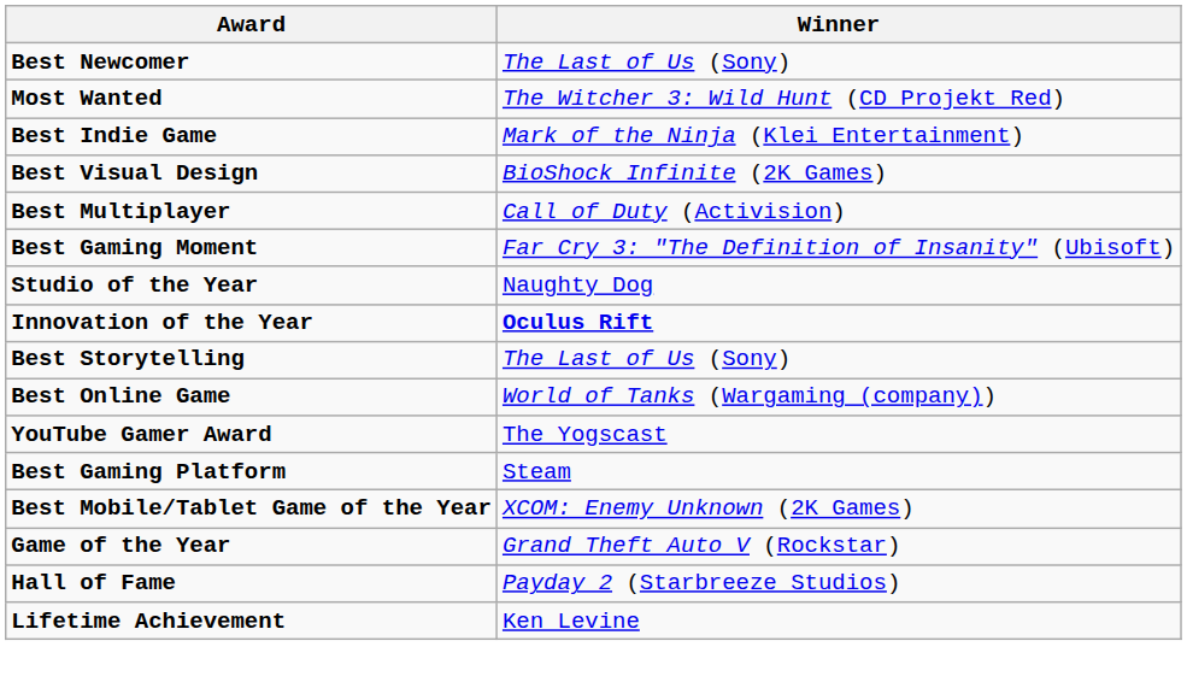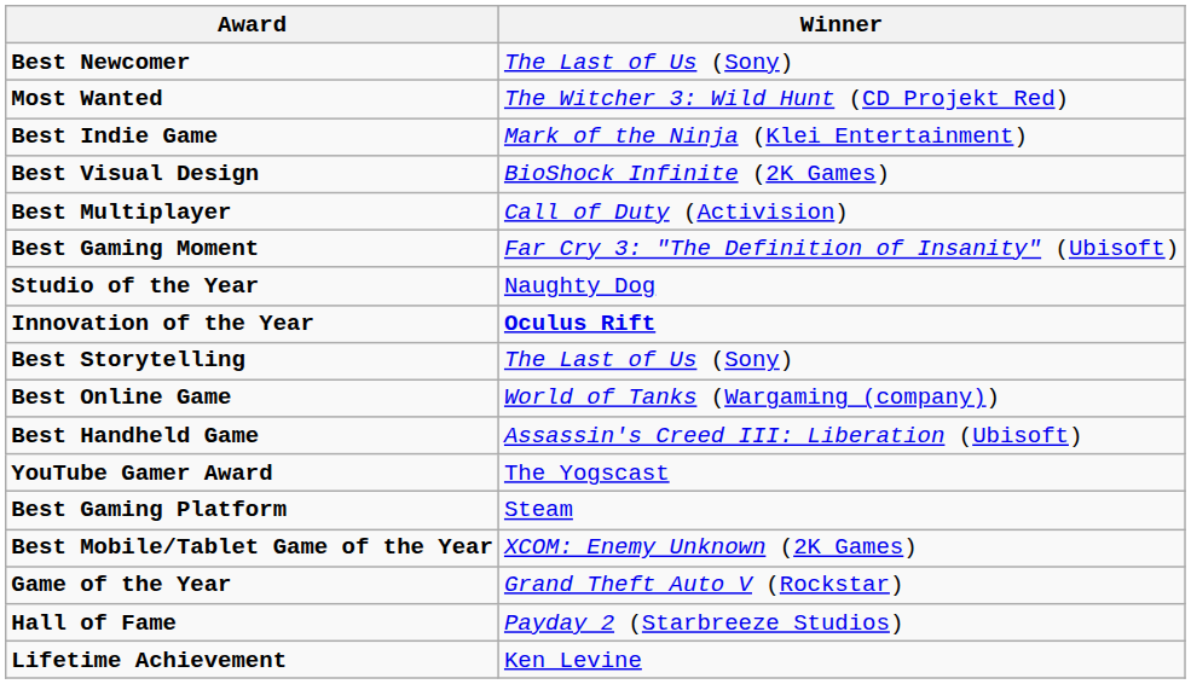+ row: Best Handheld Game | Assassin's Creed III: Liberation (Ubisoft)
